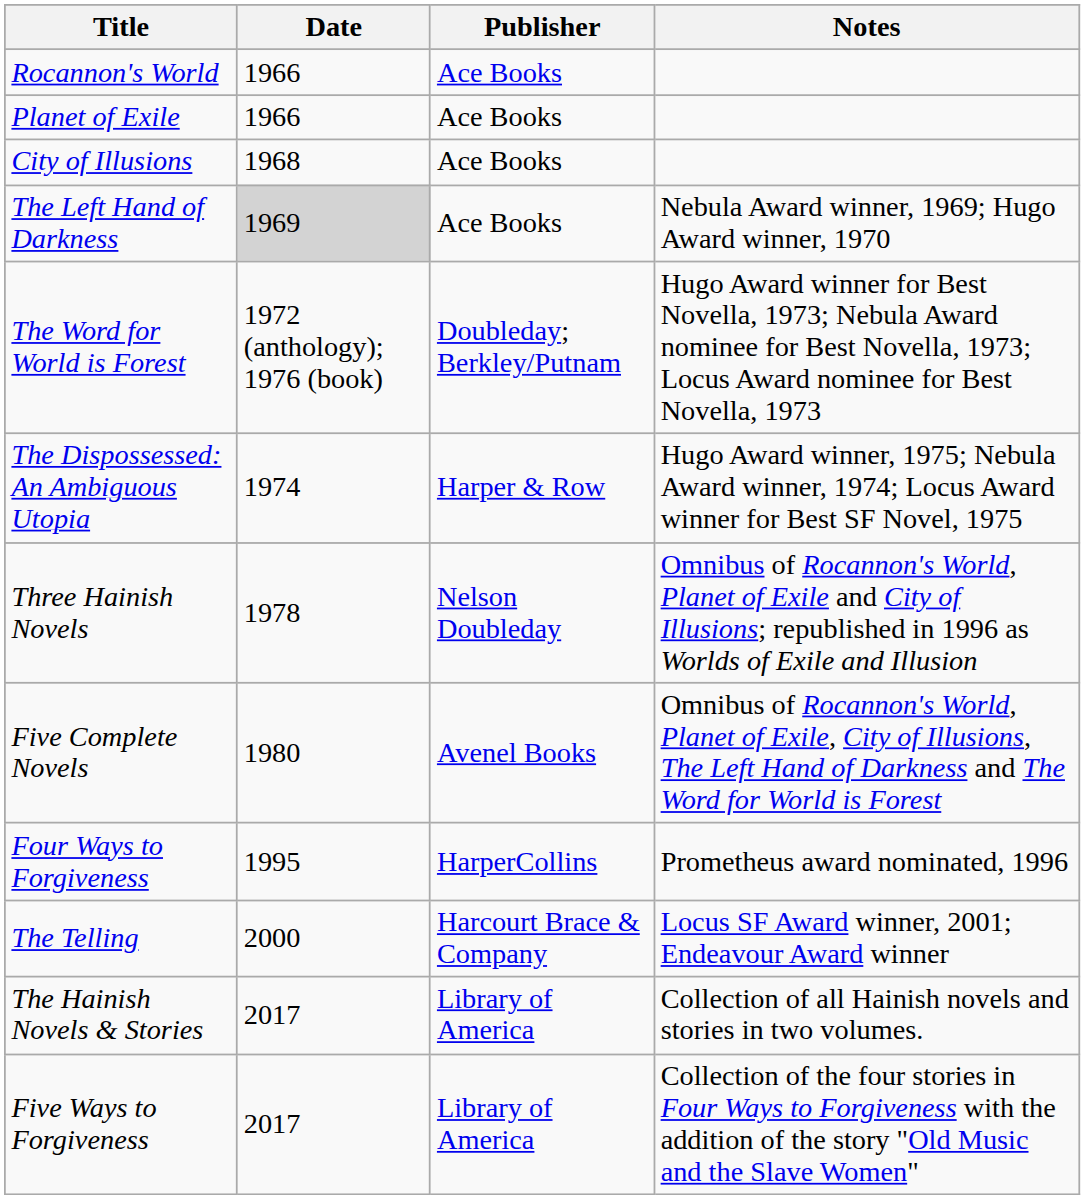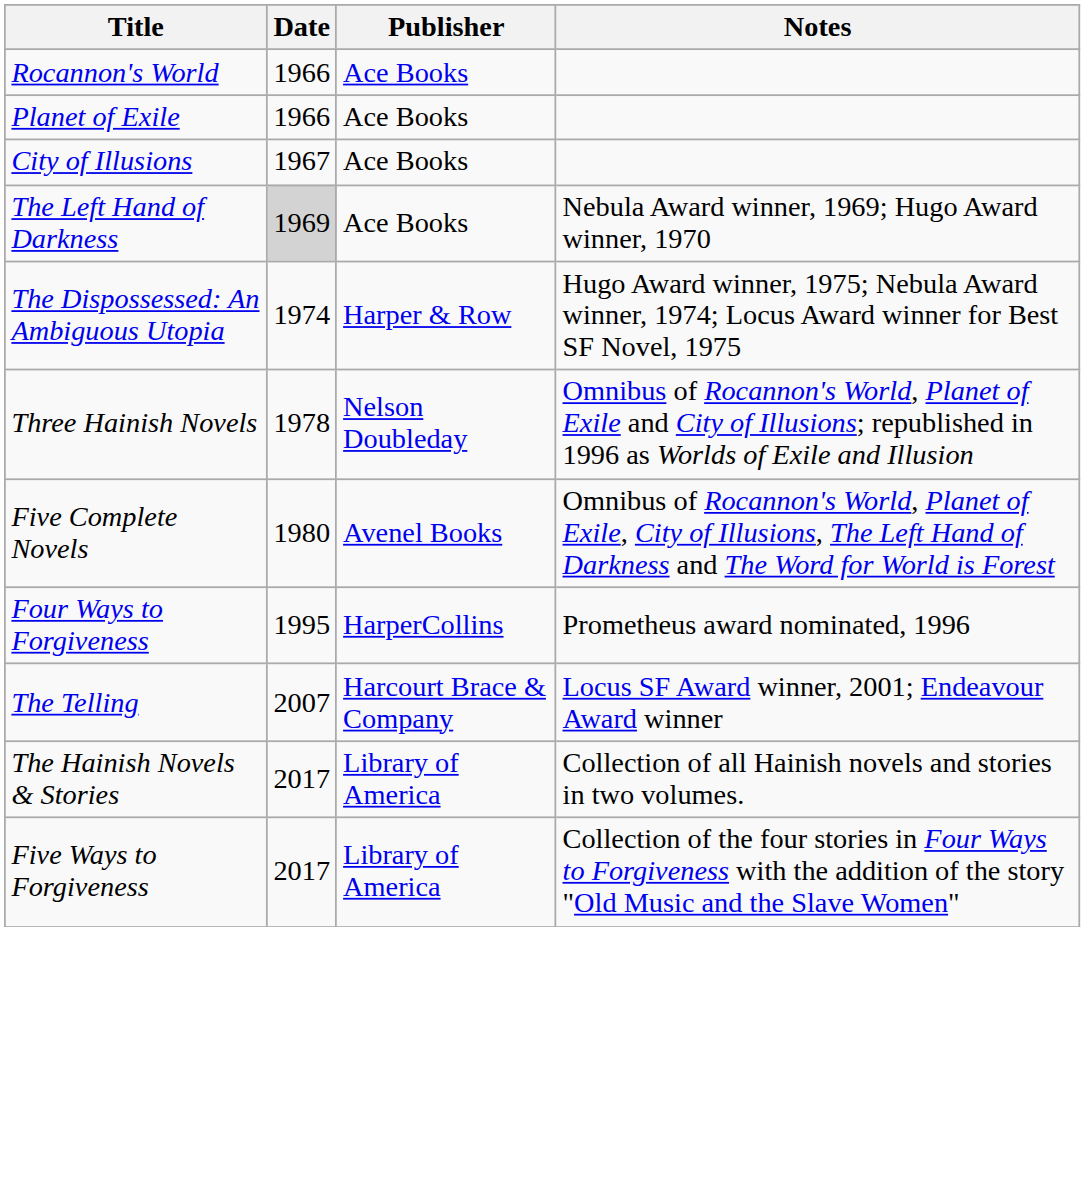City of Illusions | Date: 1968 -> 1967
- row: The Word for World is Forest | 1972 (anthology); 1976 (book) | Doubleday; Berkley/Putnam | Hugo Award winner for Best Novella, 1973; Nebula Award nominee for Best Novella, 1973; Locus Award nominee for Best Novella, 1973
The Telling | Date: 2000 -> 2007
